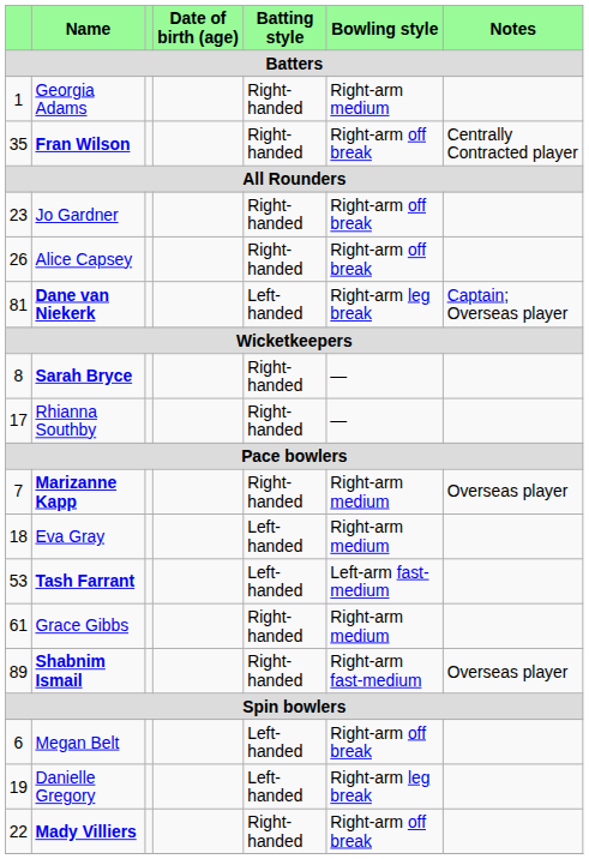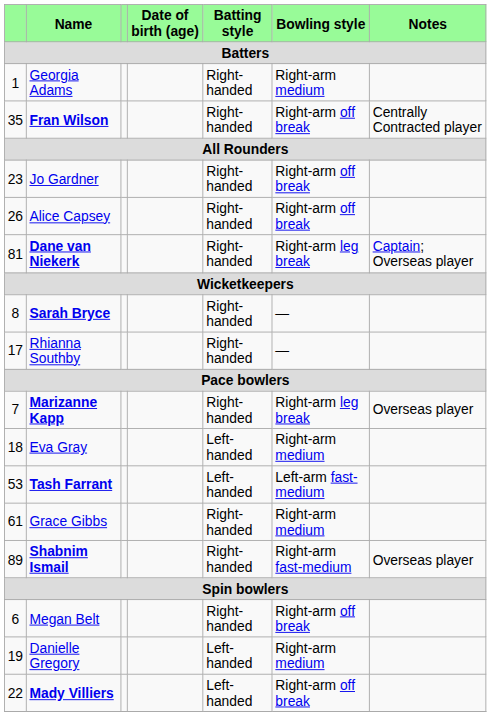Dane van Niekerk | Batting style: Left-handed -> Right-handed
Marizanne Kapp | Bowling style: Right-arm medium -> Right-arm leg break
Megan Belt | Batting style: Left-handed -> Right-handed
Danielle Gregory | Bowling style: Right-arm leg break -> Right-arm medium
Mady Villiers | Batting style: Right-handed -> Left-handed
